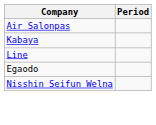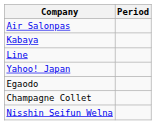+ row: Yahoo! Japan
+ row: Champagne Collet
